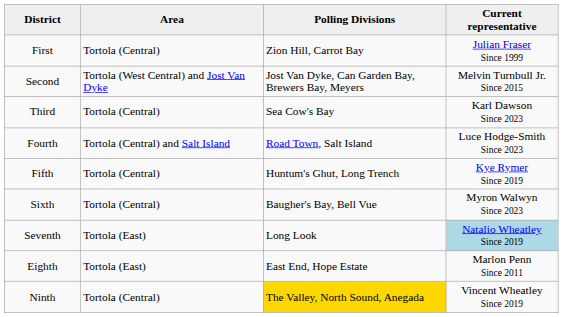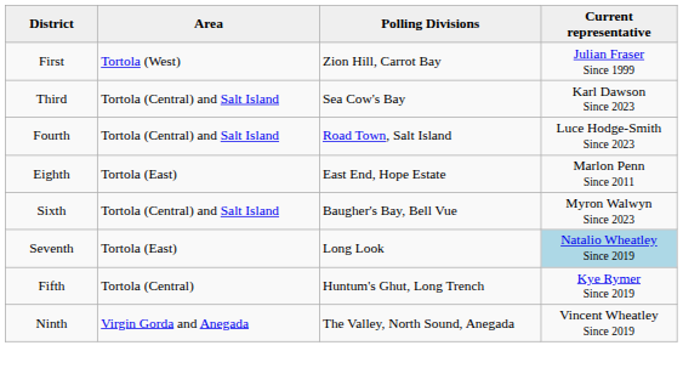First | Area: Tortola (Central) -> Tortola (West)
- row: Second | Tortola (West Central) and Jost Van Dyke | Jost Van Dyke, Can Garden Bay, Brewers Bay, Meyers | Melvin Turnbull Jr. Since 2015
Third | Area: Tortola (Central) -> Tortola (Central) and Salt Island
rows swapped: Fifth <-> Eighth
Sixth | Area: Tortola (Central) -> Tortola (Central) and Salt Island
Ninth | Area: Tortola (Central) -> Virgin Gorda and Anegada
Ninth | Polling Divisions: gold background -> no background
